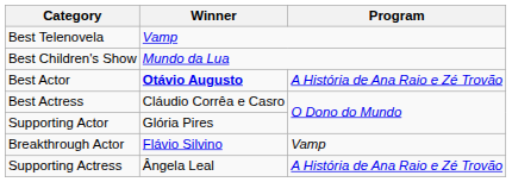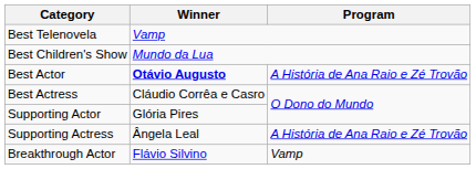rows swapped: Supporting Actress <-> Breakthrough Actor
